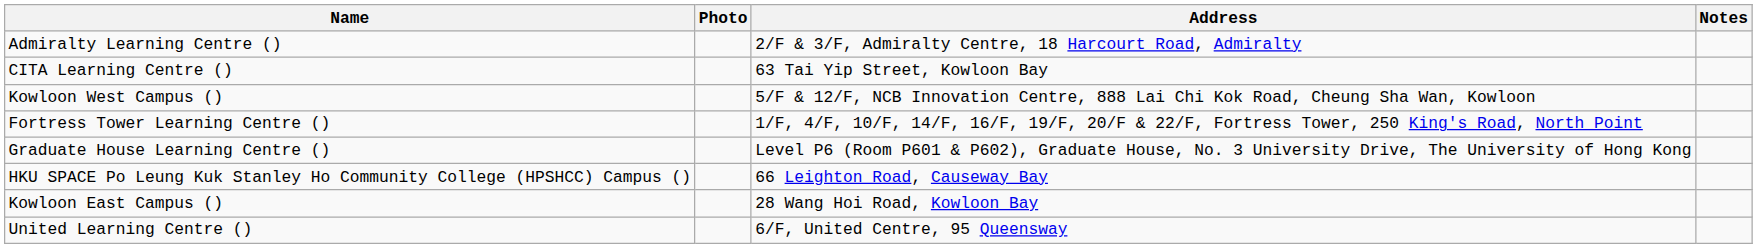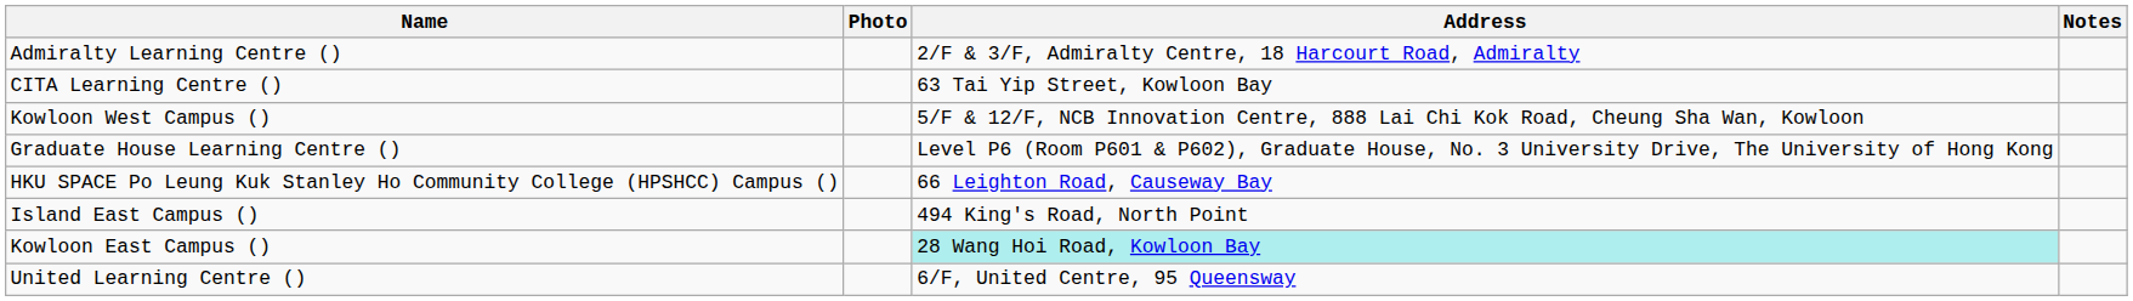- row: Fortress Tower Learning Centre () | 1/F, 4/F, 10/F, 14/F, 16/F, 19/F, 20/F & 22/F, Fortress Tower, 250 King's Road, North Point
+ row: Island East Campus () | 494 King's Road, North Point
Kowloon East Campus () | Address: no background -> paleturquoise background
